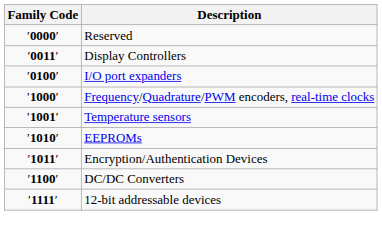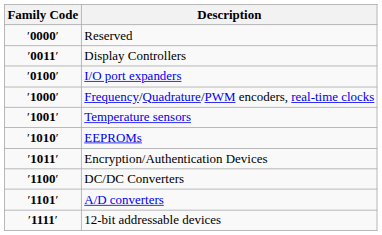+ row: ′1101′ | A/D converters
